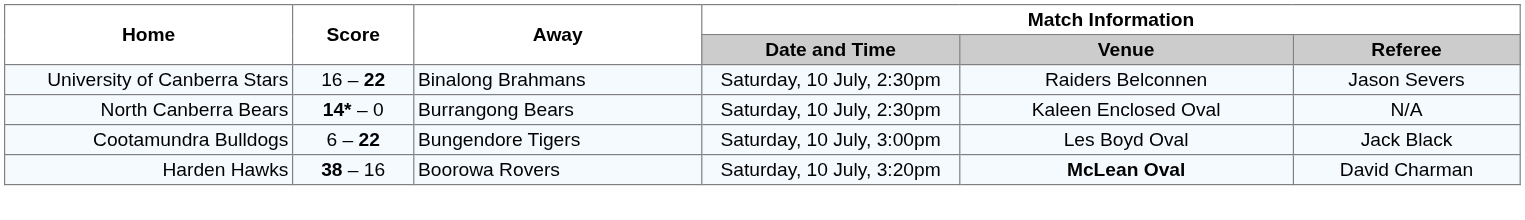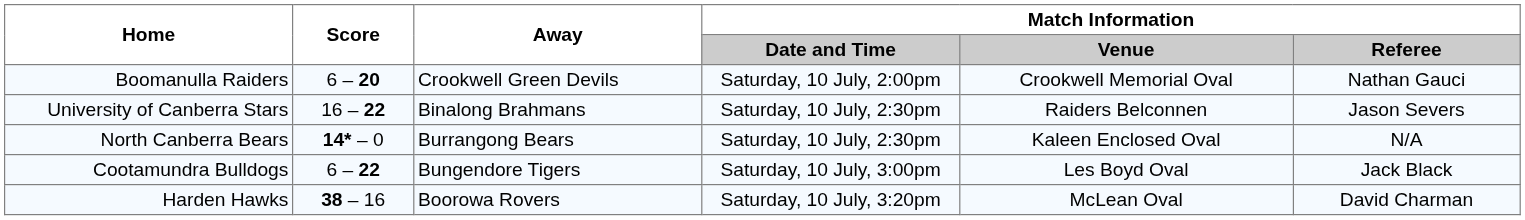+ row: Boomanulla Raiders | 6 – 20 | Crookwell Green Devils | Saturday, 10 July, 2:00pm | Crookwell Memorial Oval | Nathan Gauci
Harden Hawks | Match Information / Venue: bold -> normal
